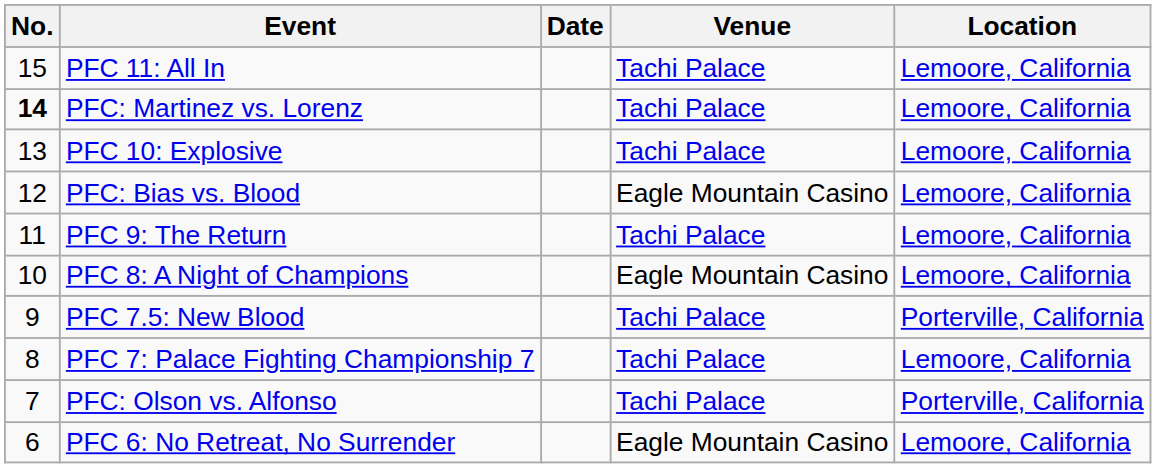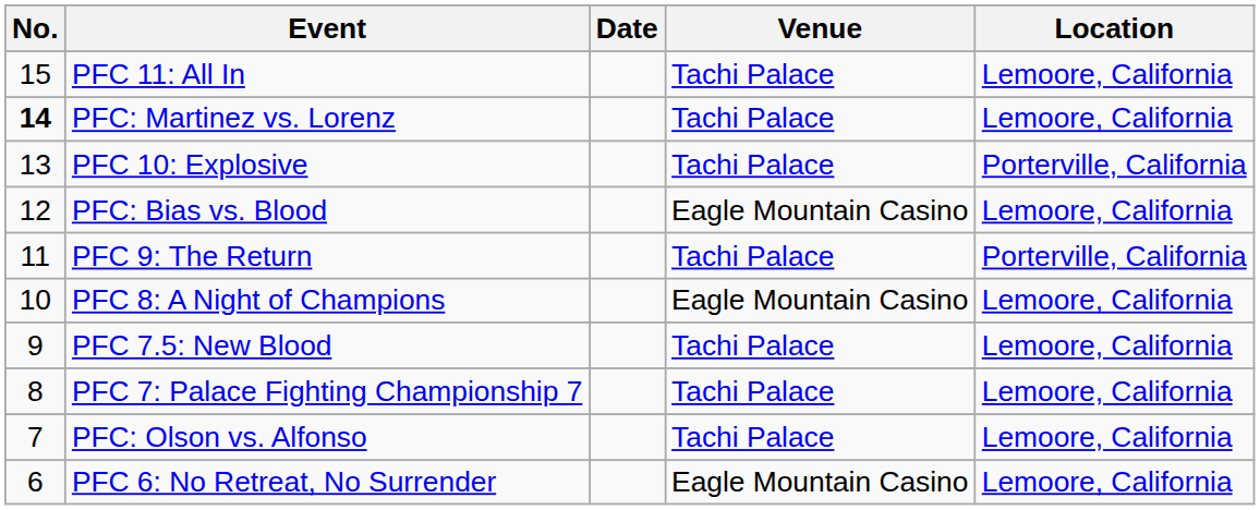PFC 10: Explosive | Location: Lemoore, California -> Porterville, California
PFC 9: The Return | Location: Lemoore, California -> Porterville, California
PFC 7.5: New Blood | Location: Porterville, California -> Lemoore, California
PFC: Olson vs. Alfonso | Location: Porterville, California -> Lemoore, California
